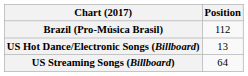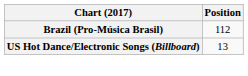- row: US Streaming Songs (Billboard) | 64
